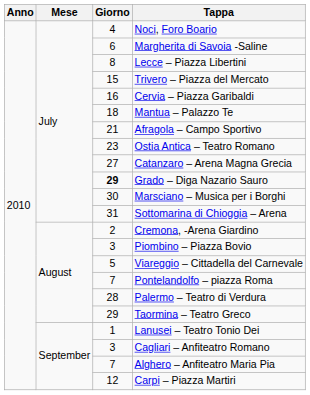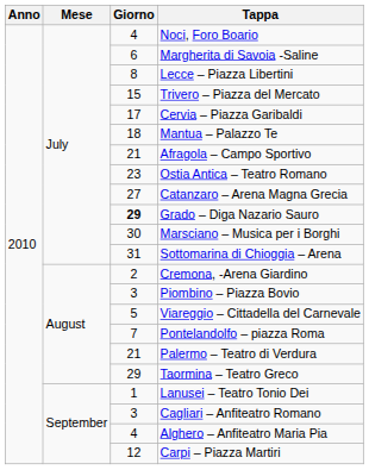Cervia – Piazza Garibaldi | Giorno: 16 -> 17
Palermo – Teatro di Verdura | Giorno: 28 -> 21
Alghero – Anfiteatro Maria Pia | Giorno: 7 -> 4
